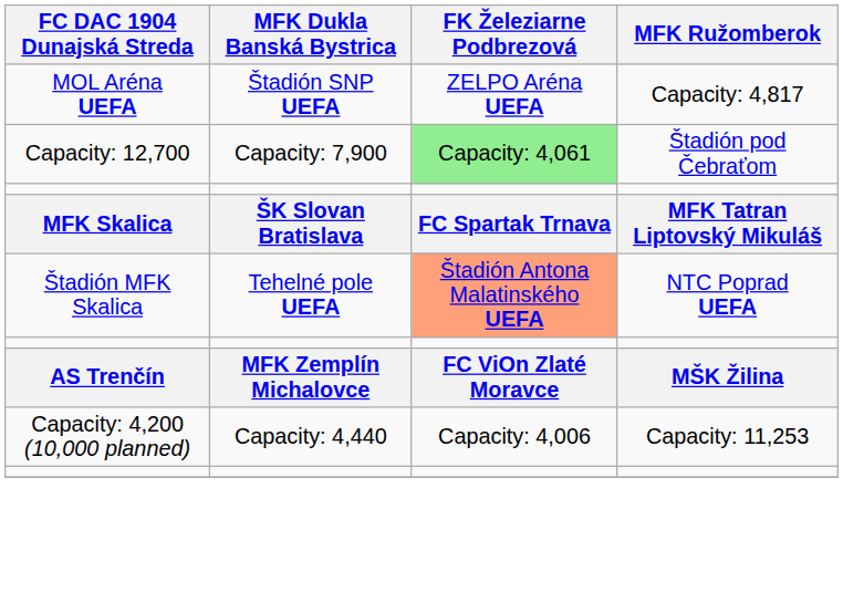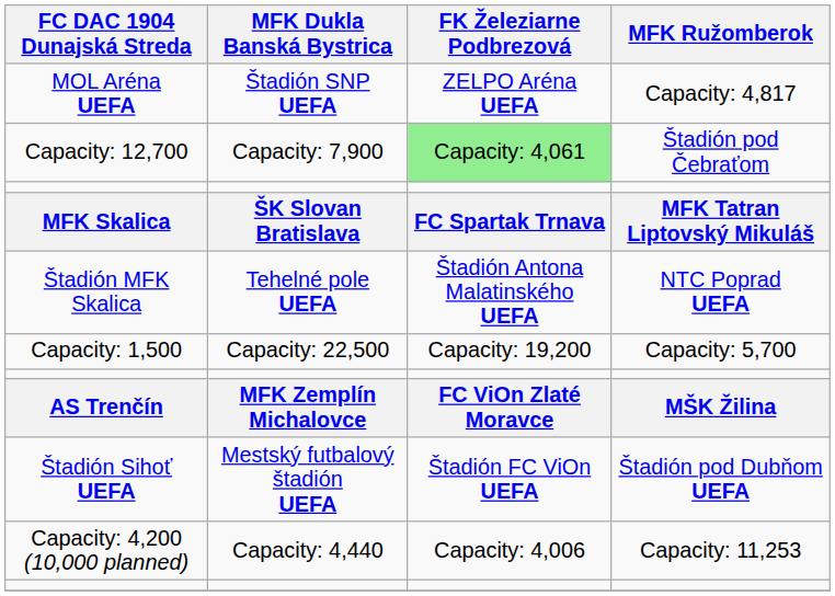Štadión MFK Skalica | FK Železiarne Podbrezová: lightsalmon background -> no background
+ row: Capacity: 1,500 | Capacity: 22,500 | Capacity: 19,200 | Capacity: 5,700
+ row: Štadión Sihoť UEFA | Mestský futbalový štadión UEFA | Štadión FC ViOn UEFA | Štadión pod Dubňom UEFA
